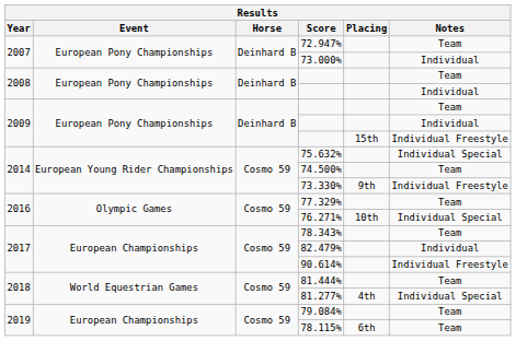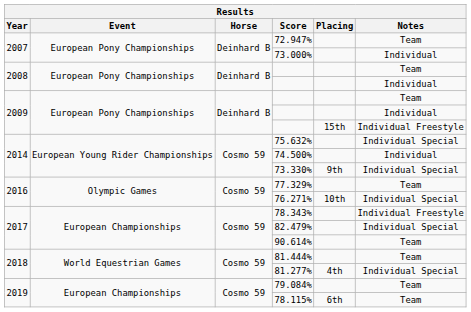74.500% | Notes: Team -> Individual
73.330% | Notes: Individual Freestyle -> Individual Special
78.343% | Notes: Team -> Individual Freestyle
82.479% | Notes: Individual -> Individual Special
90.614% | Notes: Individual Freestyle -> Team
